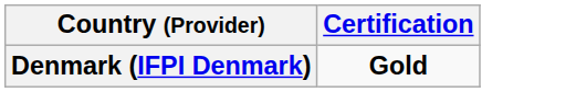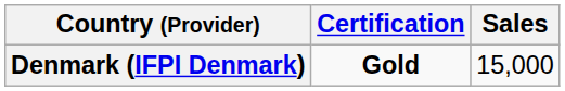+ column: Sales | 15,000
